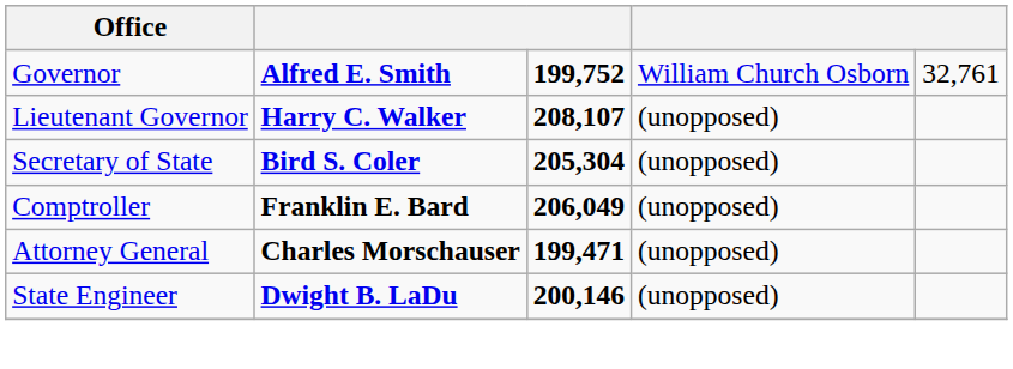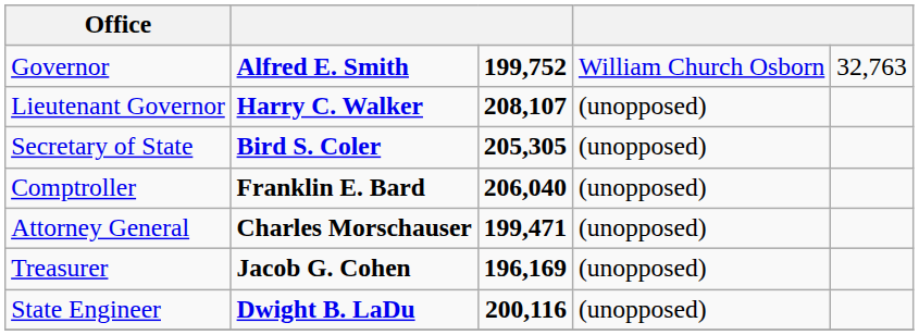Governor | column 5: 32,761 -> 32,763
Secretary of State | column 3: 205,304 -> 205,305
Comptroller | column 3: 206,049 -> 206,040
+ row: Treasurer | Jacob G. Cohen | 196,169 | (unopposed)
State Engineer | column 3: 200,146 -> 200,116
